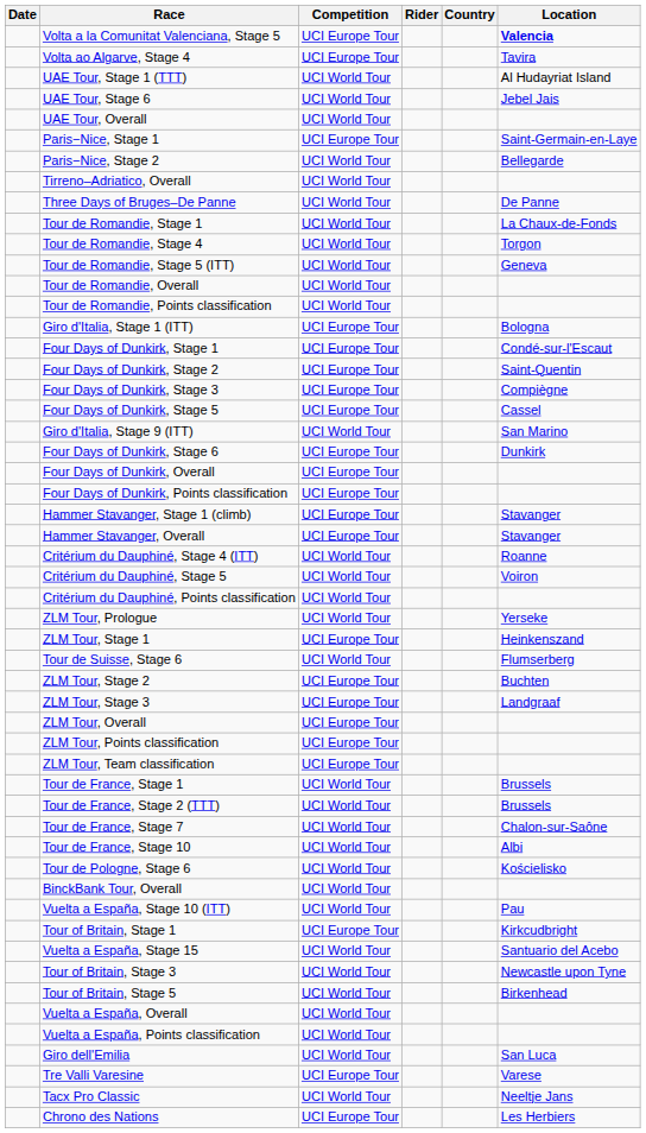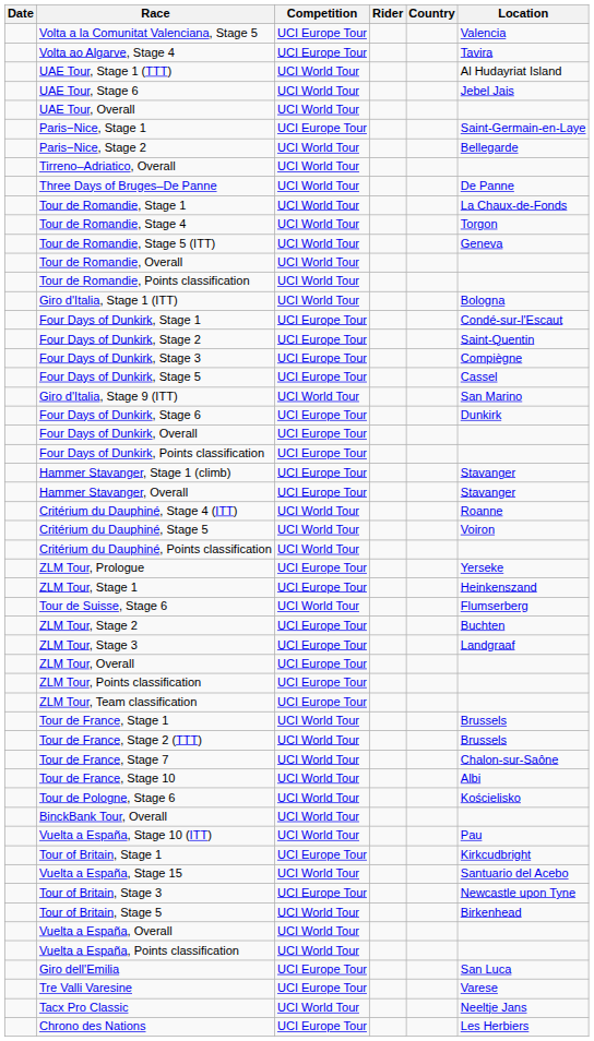Volta a la Comunitat Valenciana, Stage 5 | Location: bold -> normal
Giro d'Italia, Stage 1 (ITT) | Competition: UCI Europe Tour -> UCI World Tour
ZLM Tour, Prologue | Competition: UCI World Tour -> UCI Europe Tour
Tour of Britain, Stage 3 | Competition: UCI World Tour -> UCI Europe Tour
Giro dell'Emilia | Competition: UCI World Tour -> UCI Europe Tour
